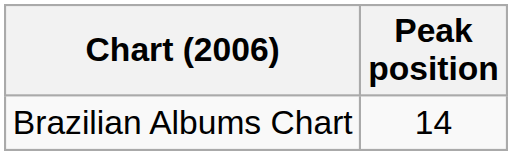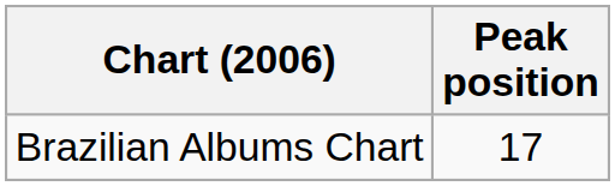Brazilian Albums Chart | Peak position: 14 -> 17
